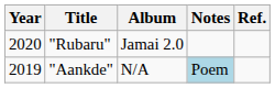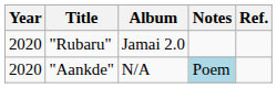"Aankde" | Year: 2019 -> 2020
